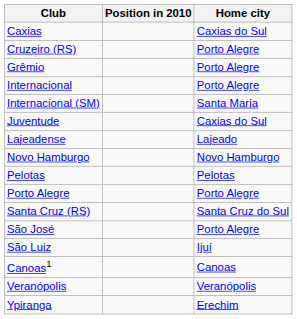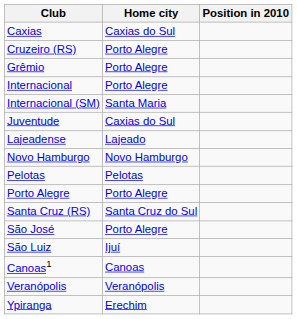columns swapped: Home city <-> Position in 2010
